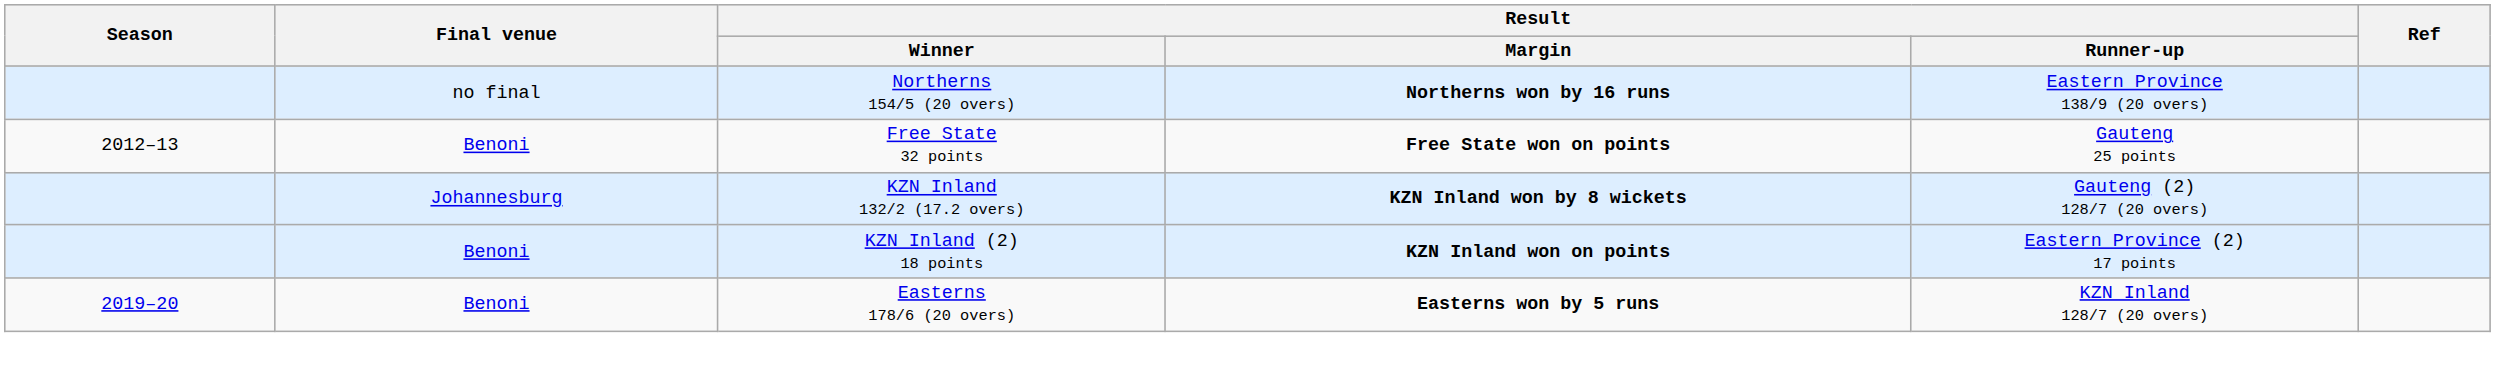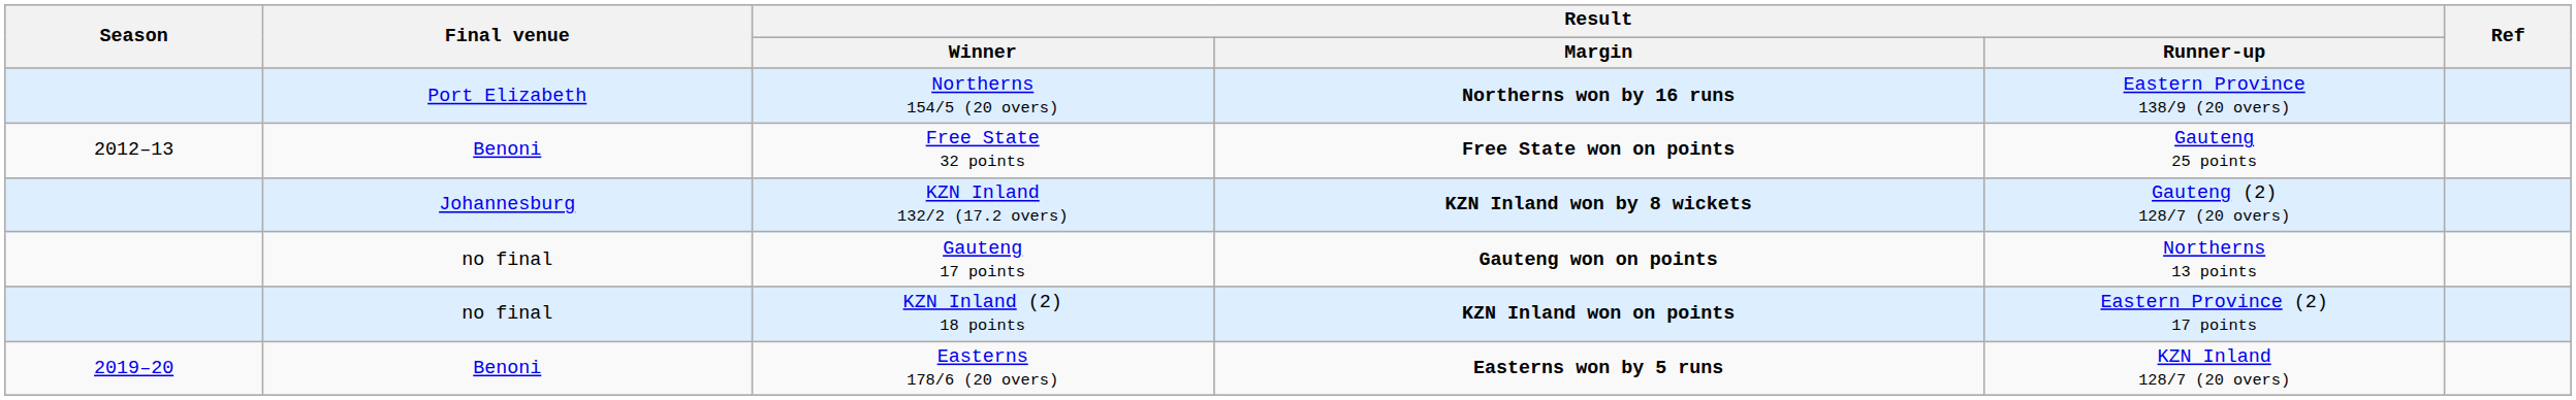Northerns 154/5 (20 overs) | Final venue: no final -> Port Elizabeth
+ row: no final | Gauteng 17 points | Gauteng won on points | Northerns 13 points
KZN Inland (2) 18 points | Final venue: Benoni -> no final
